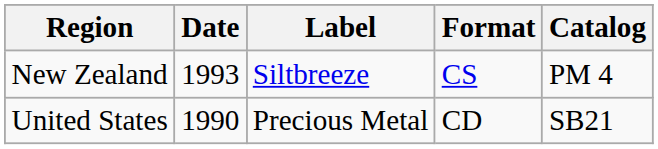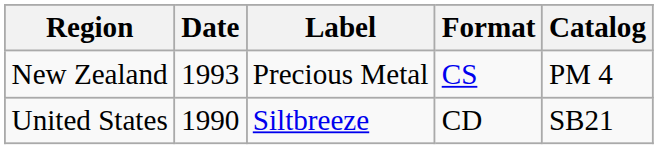New Zealand | Label: Siltbreeze -> Precious Metal
United States | Label: Precious Metal -> Siltbreeze
